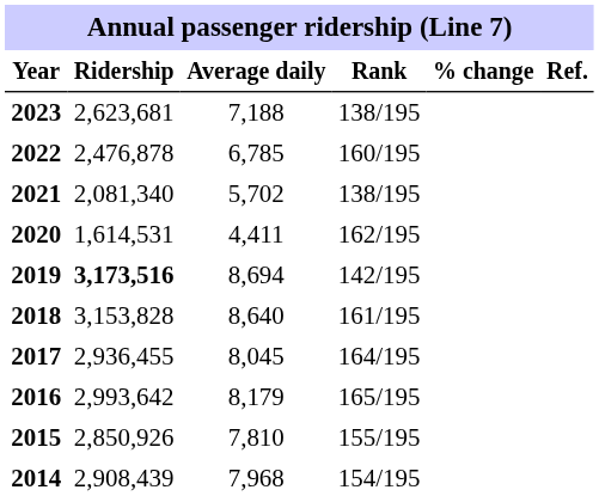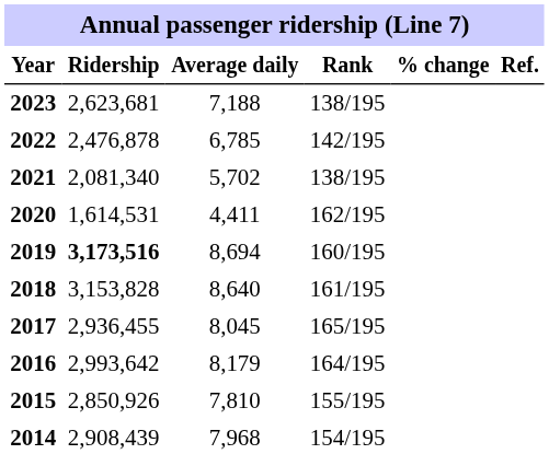2022 | Rank: 160/195 -> 142/195
2019 | Rank: 142/195 -> 160/195
2017 | Rank: 164/195 -> 165/195
2016 | Rank: 165/195 -> 164/195
